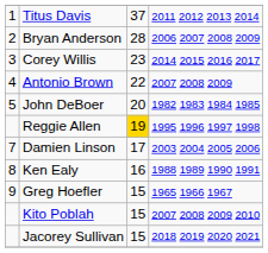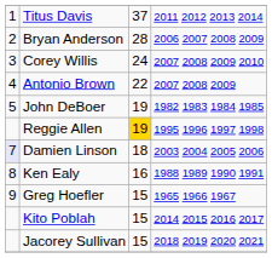Corey Willis | column 3: 23 -> 24
Corey Willis | column 4: 2014 2015 2016 2017 -> 2007 2008 2009 2010
John DeBoer | column 3: 20 -> 19
Damien Linson | column 1: no background -> lavender background
Damien Linson | column 3: 17 -> 18
Kito Poblah | column 4: 2007 2008 2009 2010 -> 2014 2015 2016 2017
